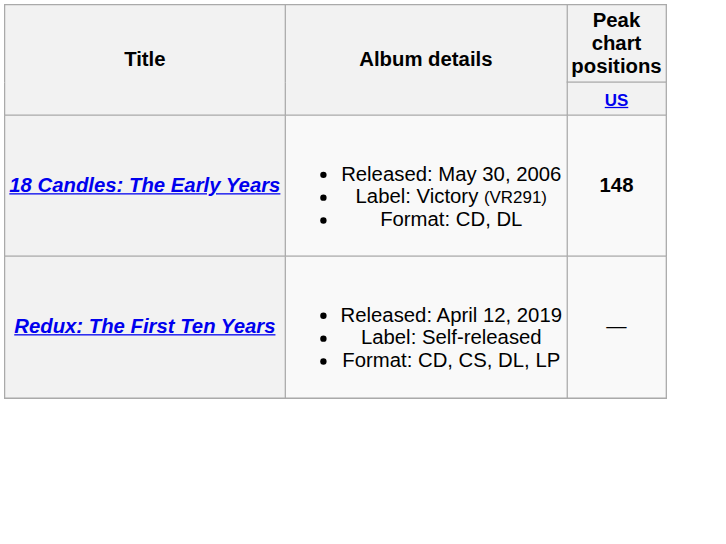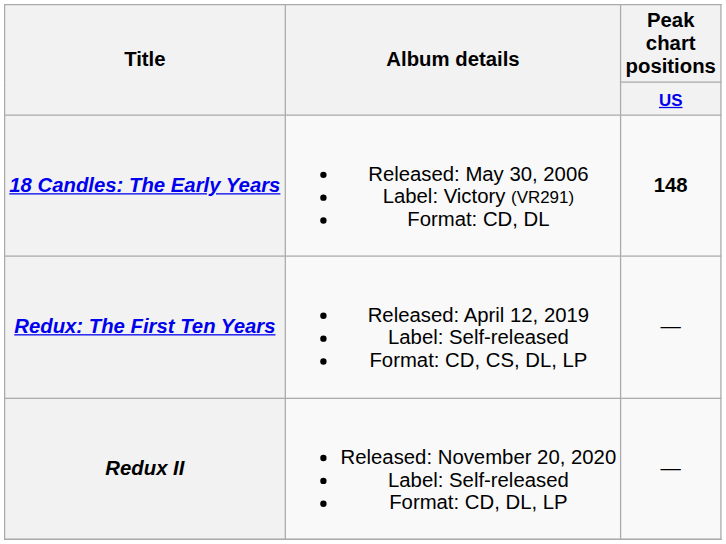+ row: Redux II | Released: November 20, 2020 Label: Self-released Format: CD, DL, LP | —
